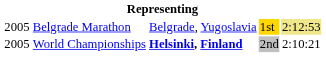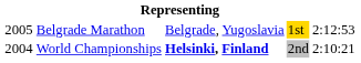Belgrade Marathon | column 5: khaki background -> no background
World Championships | column 1: 2005 -> 2004
